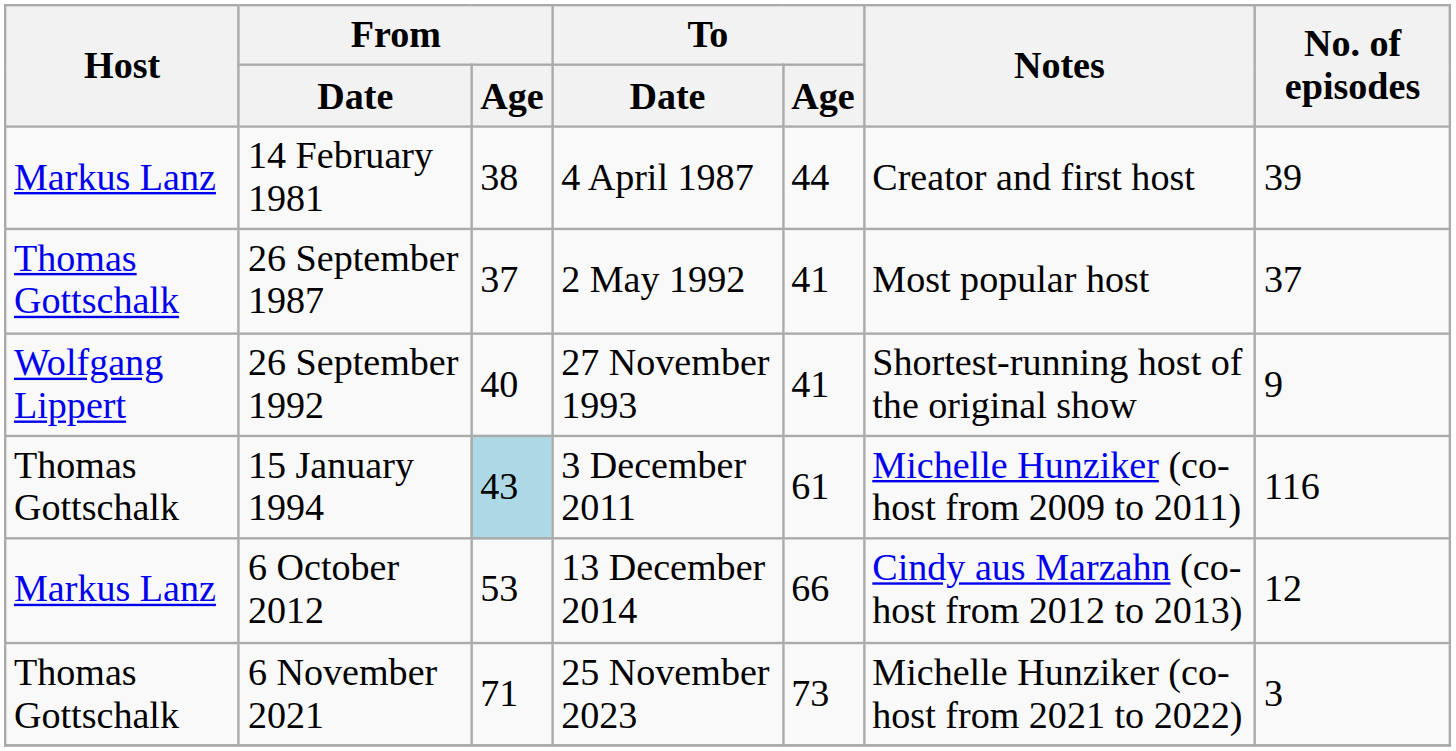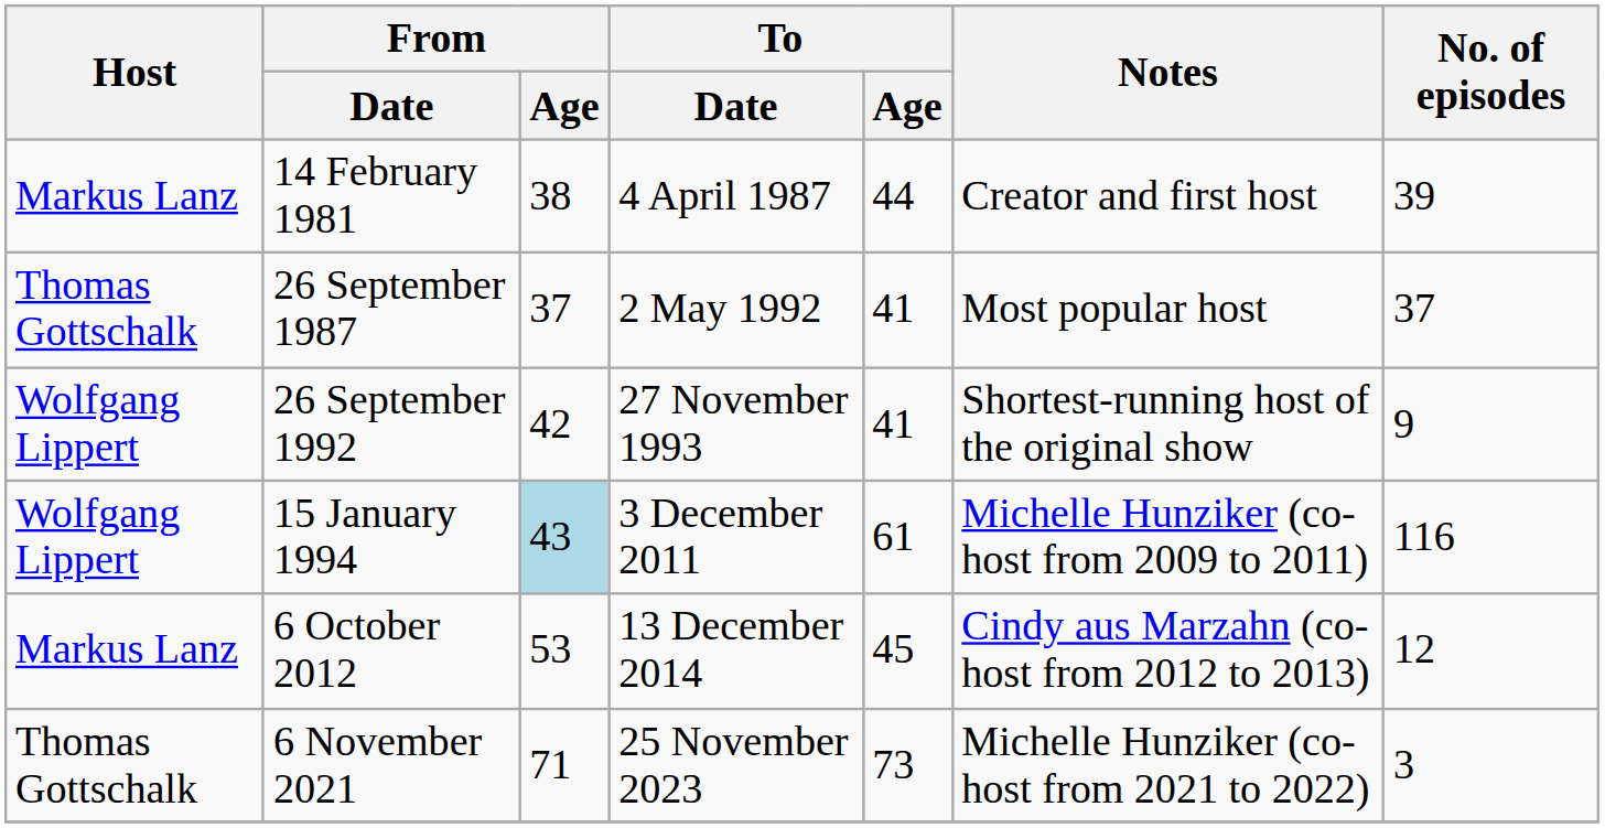26 September 1992 | From / Age: 40 -> 42
15 January 1994 | Host: Thomas Gottschalk -> Wolfgang Lippert
6 October 2012 | To / Age: 66 -> 45
